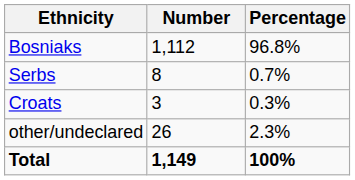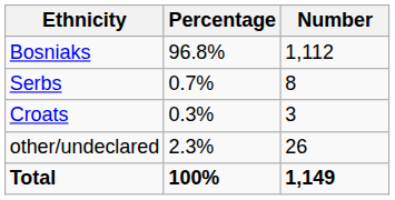columns swapped: Number <-> Percentage
